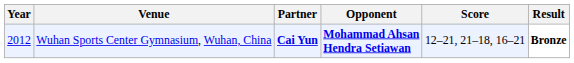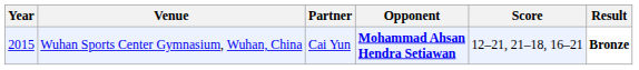Wuhan Sports Center Gymnasium, Wuhan, China | Year: 2012 -> 2015
Wuhan Sports Center Gymnasium, Wuhan, China | Partner: bold -> normal
